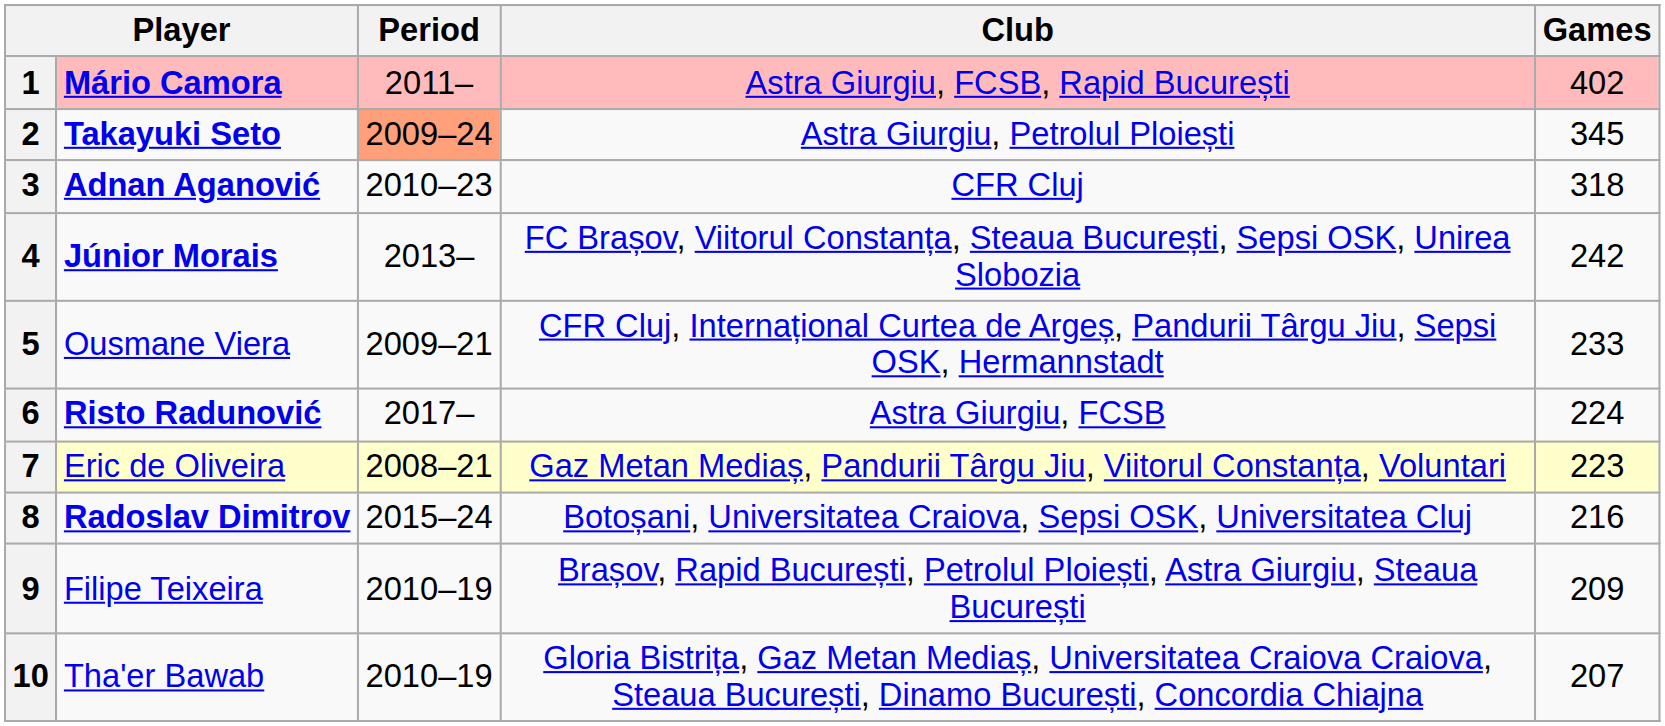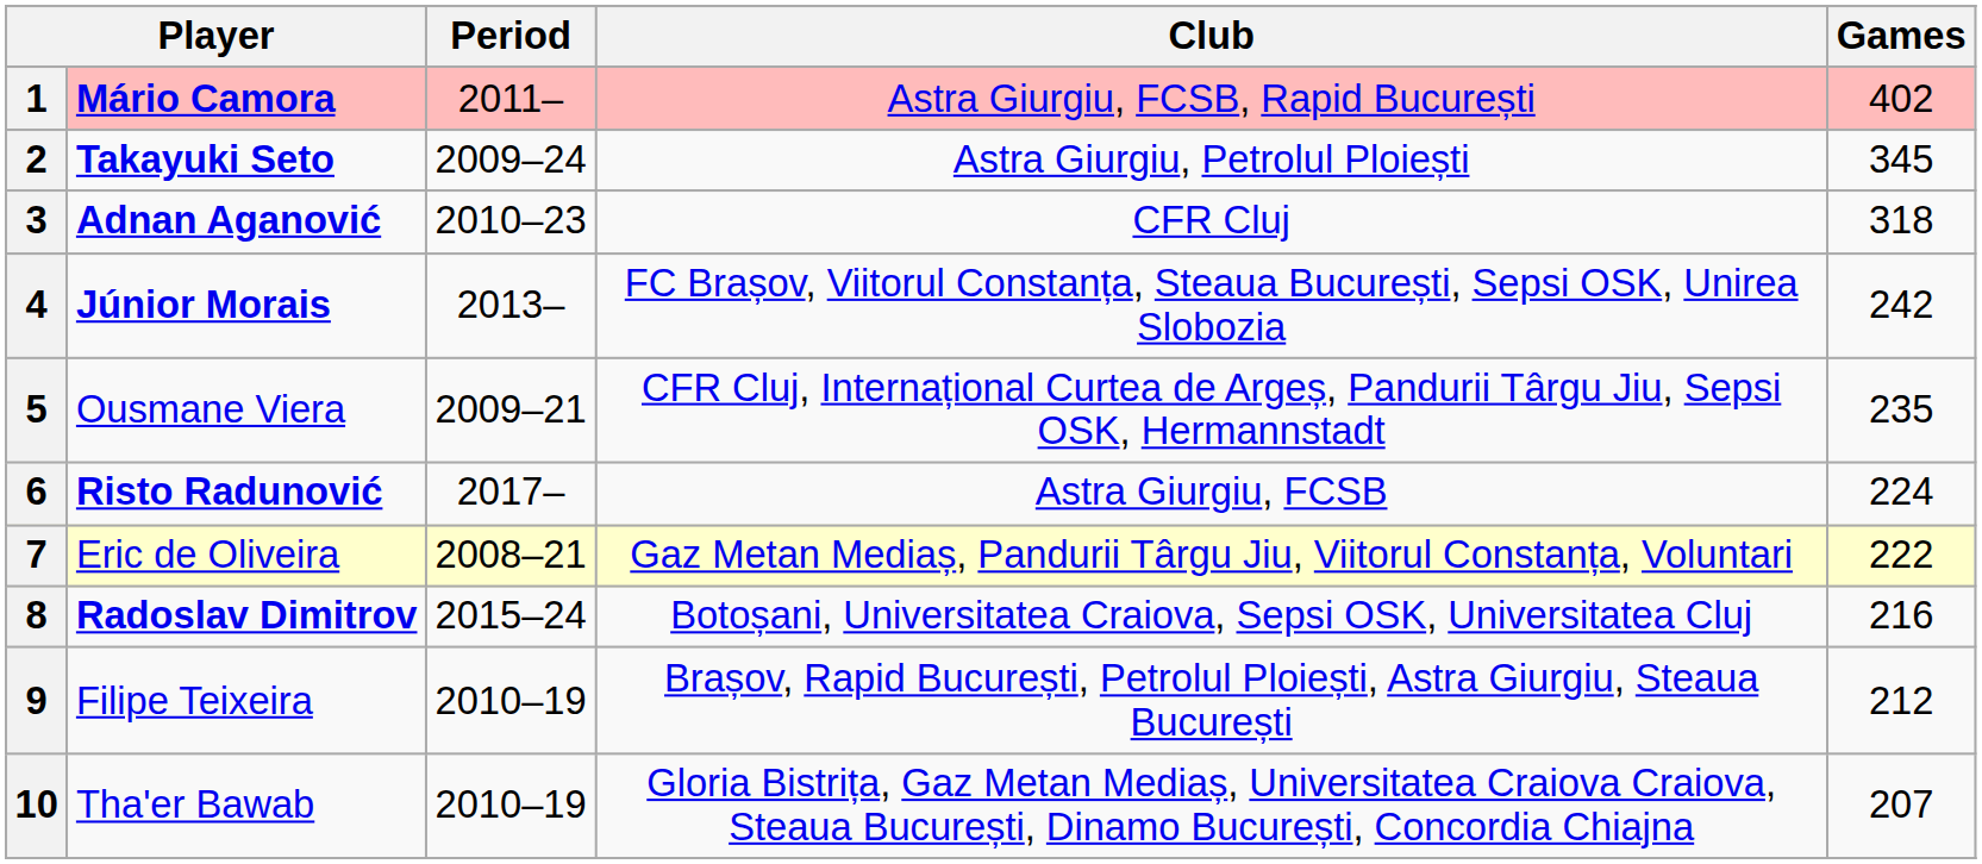2 | Period: lightsalmon background -> no background
5 | Games: 233 -> 235
7 | Games: 223 -> 222
9 | Games: 209 -> 212
